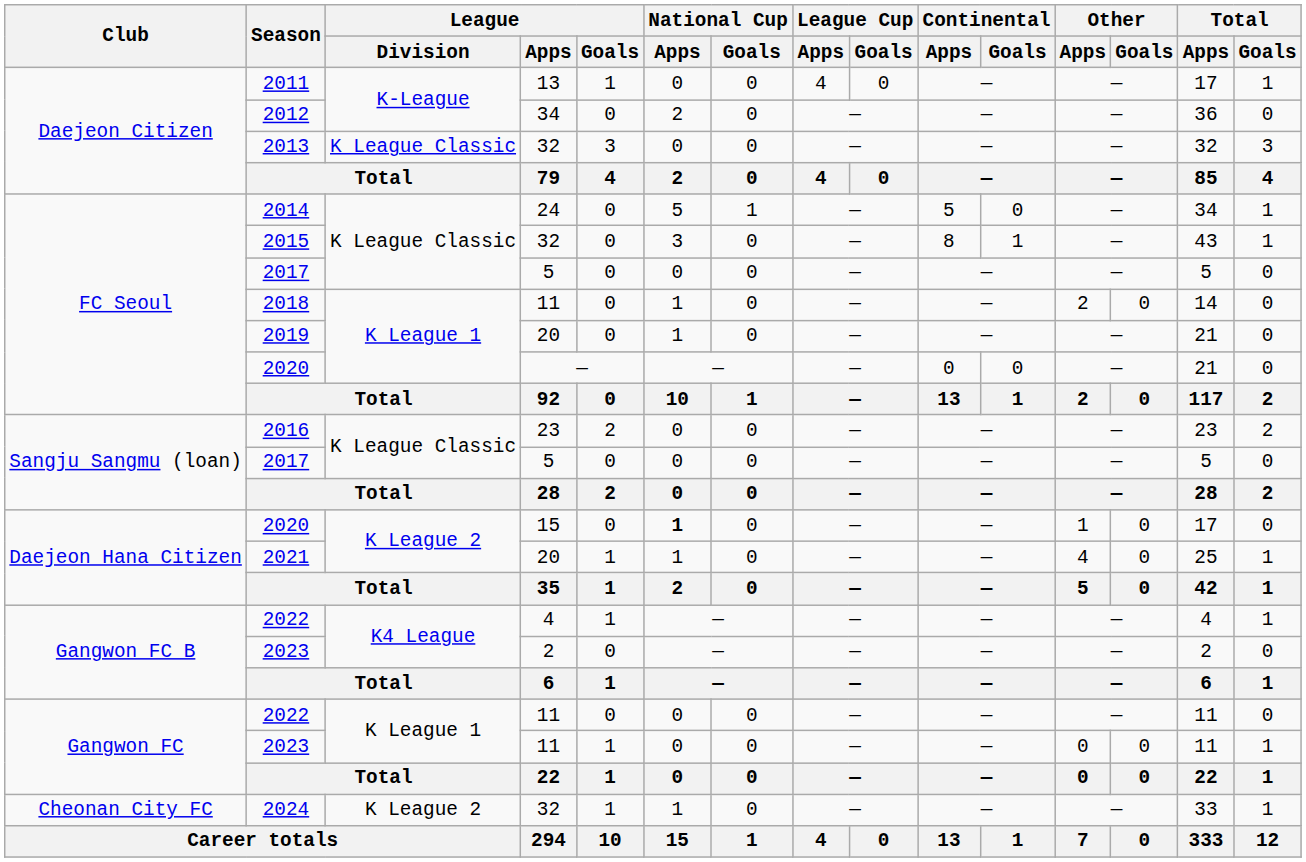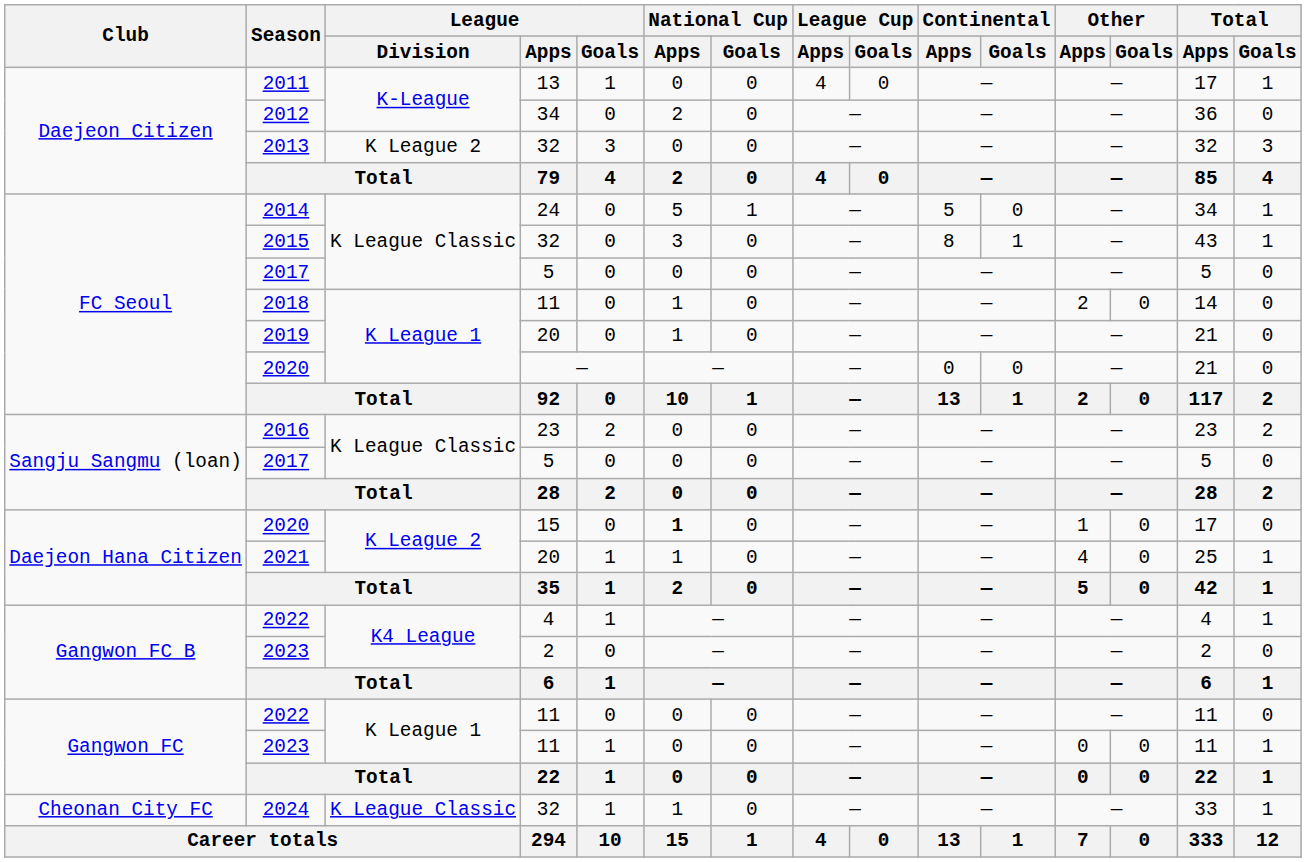2013 | League / Division: K League Classic -> K League 2
2024 | League / Division: K League 2 -> K League Classic
